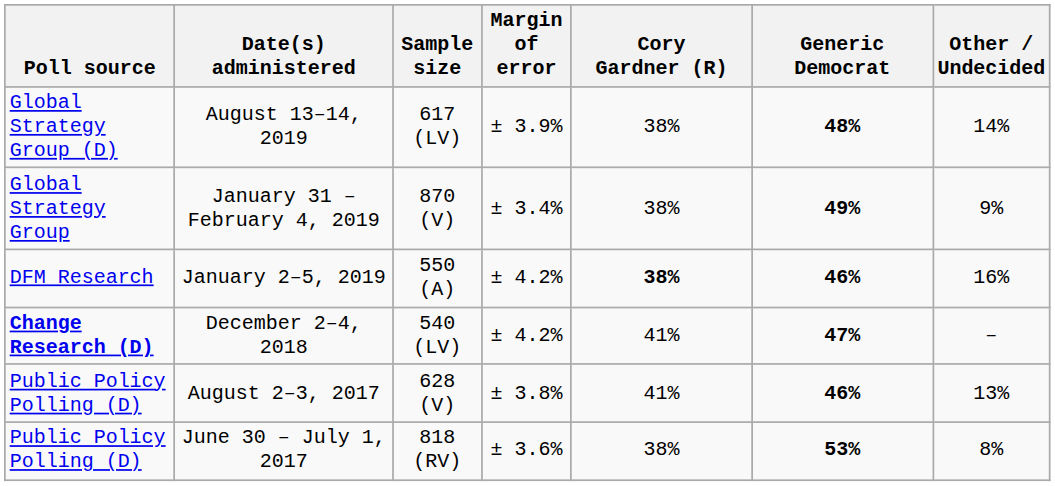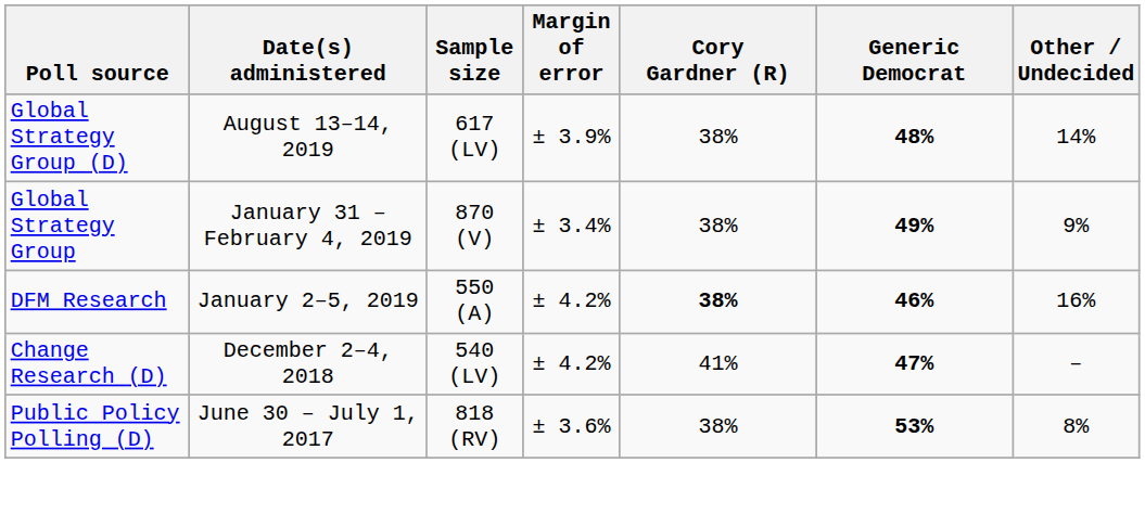December 2–4, 2018 | Poll source: bold -> normal
- row: Public Policy Polling (D) | August 2–3, 2017 | 628 (V) | ± 3.8% | 41% | 46% | 13%
